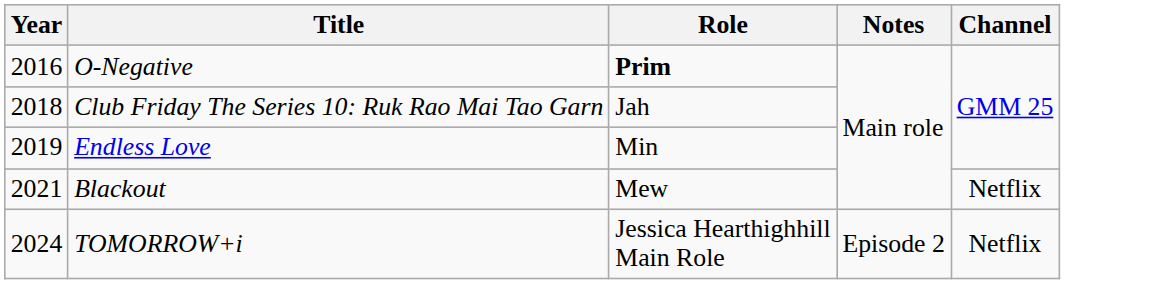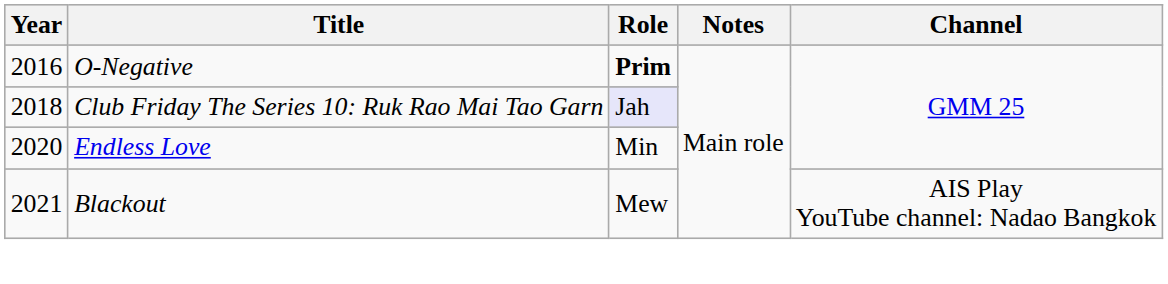Club Friday The Series 10: Ruk Rao Mai Tao Garn | Role: no background -> lavender background
Endless Love | Year: 2019 -> 2020
Blackout | Channel: Netflix -> AIS Play YouTube channel: Nadao Bangkok
- row: 2024 | TOMORROW+i | Jessica Hearthighhill Main Role | Episode 2 | Netflix
